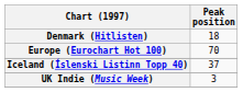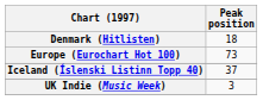Europe (Eurochart Hot 100) | Peak position: 70 -> 73
